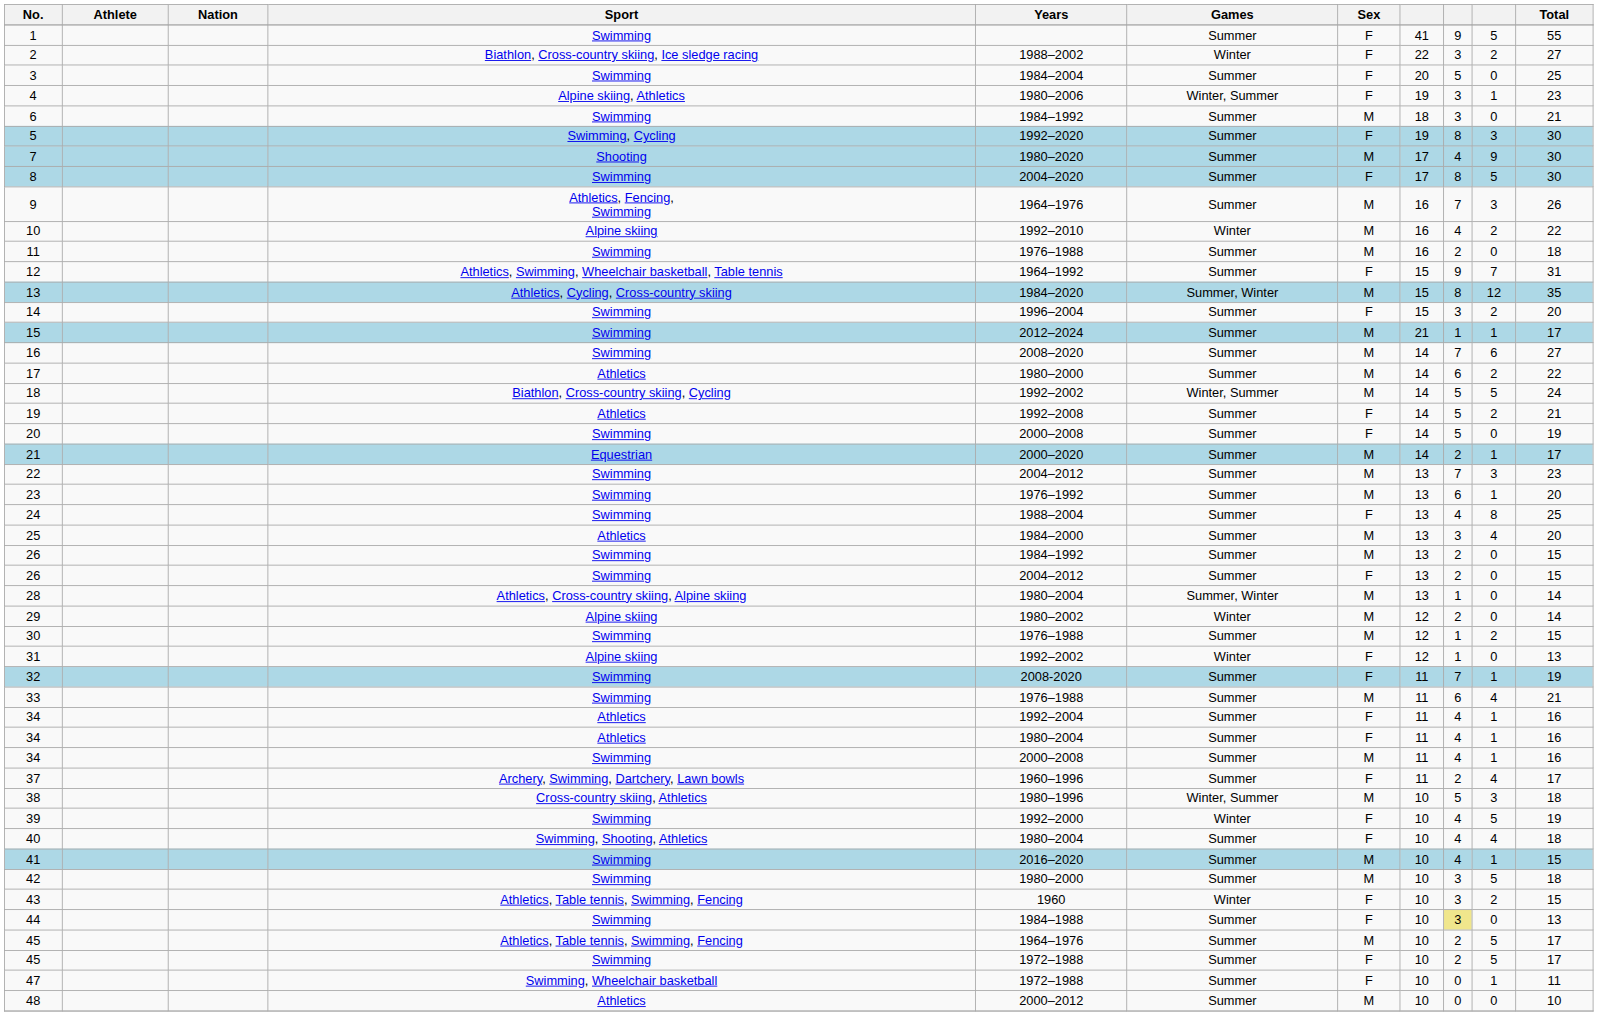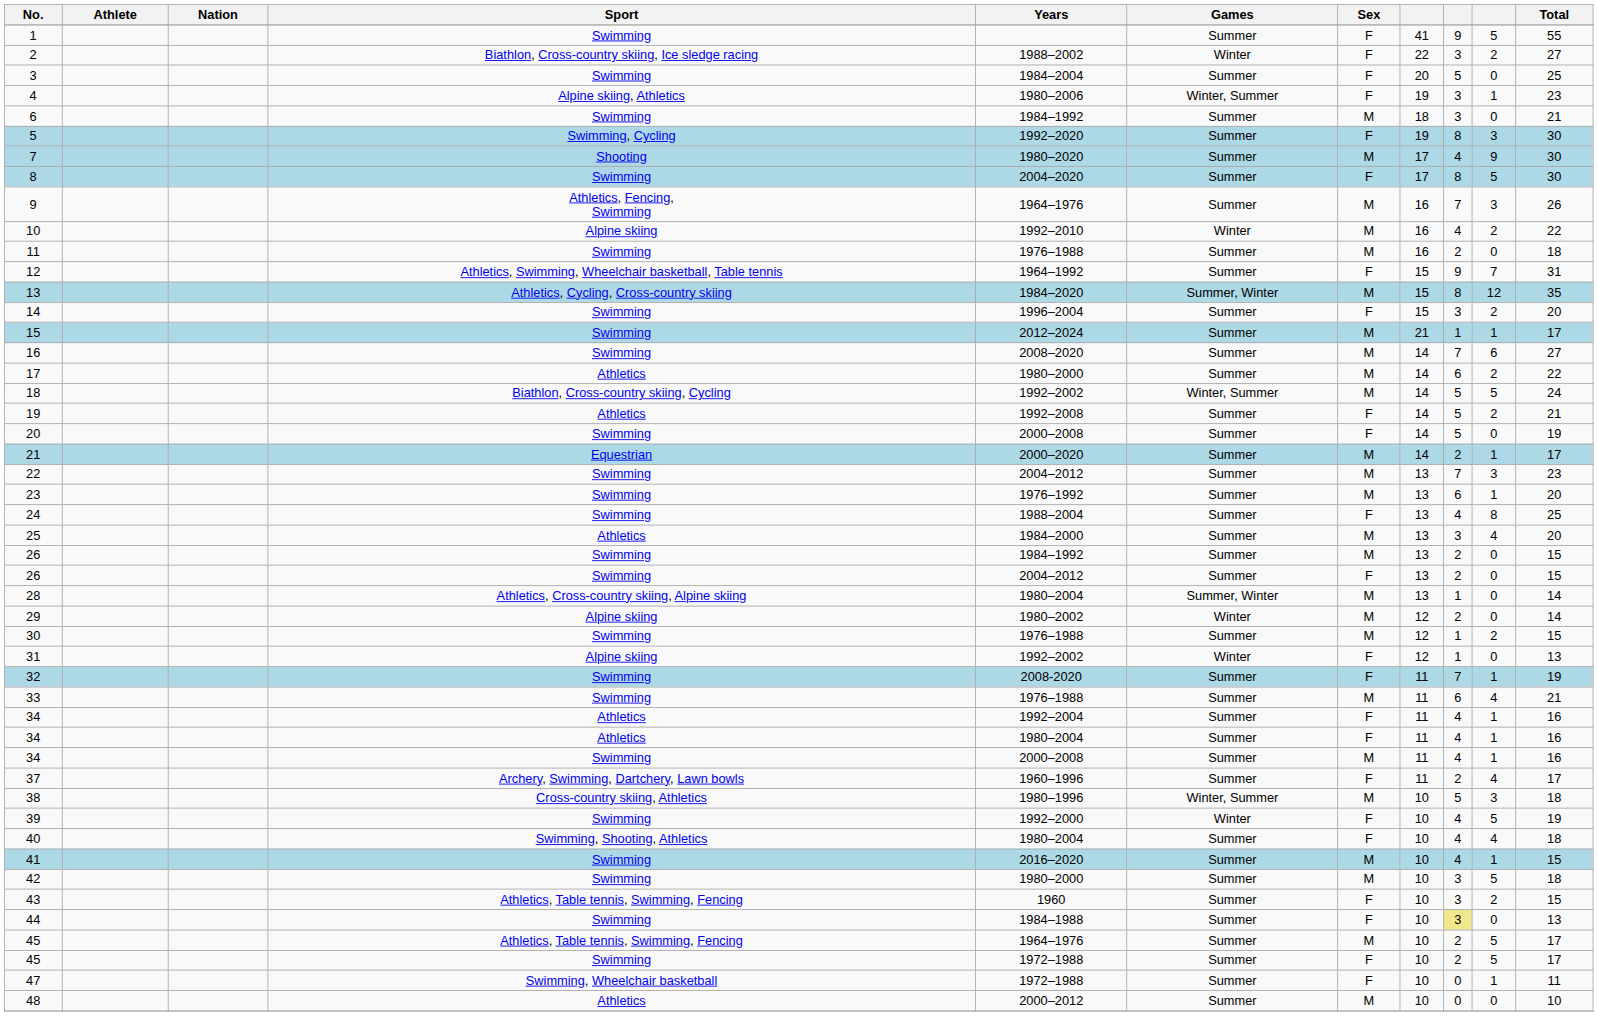43 | Games: Winter -> Summer
